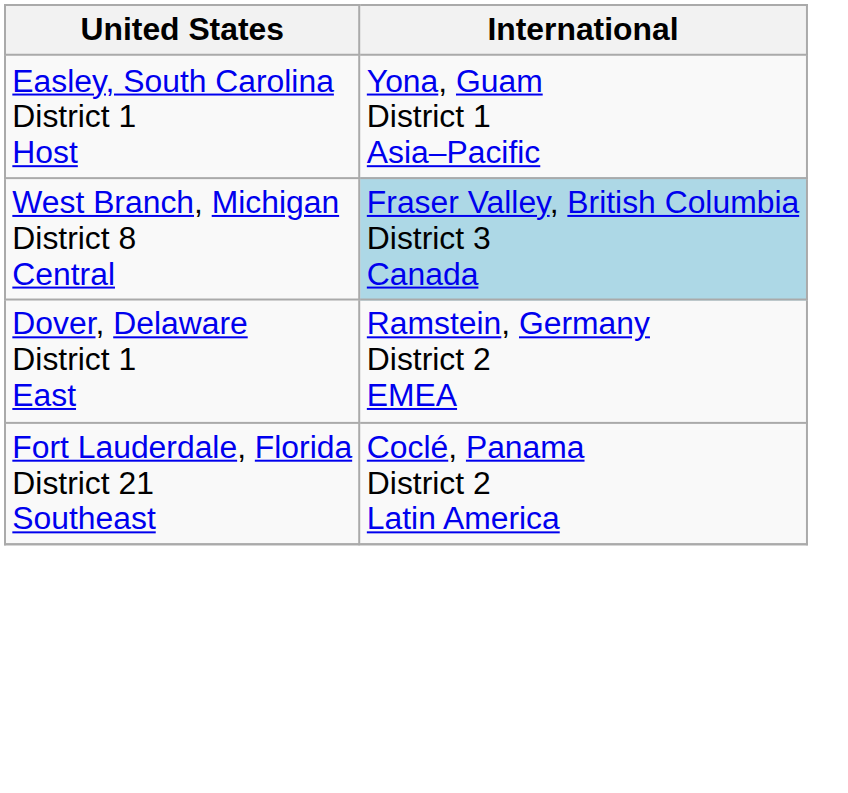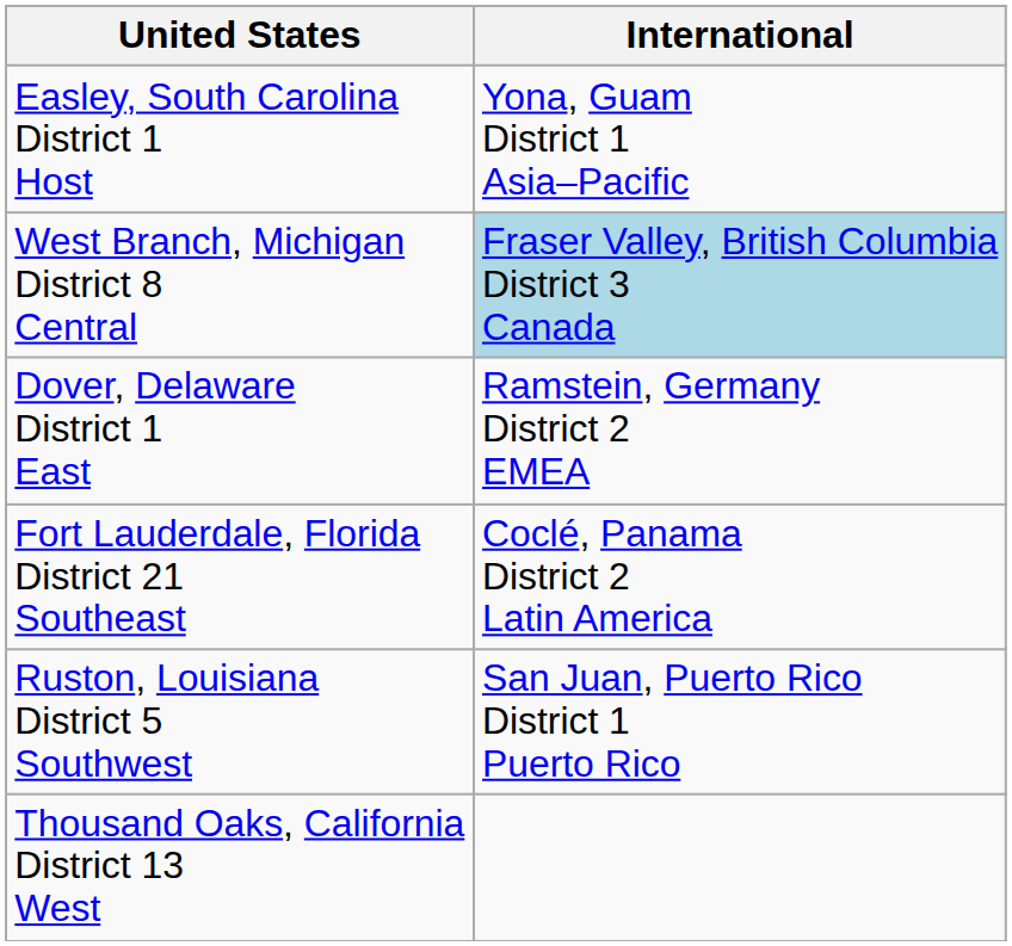+ row: Ruston, Louisiana District 5 Southwest | San Juan, Puerto Rico District 1 Puerto Rico
+ row: Thousand Oaks, California District 13 West
